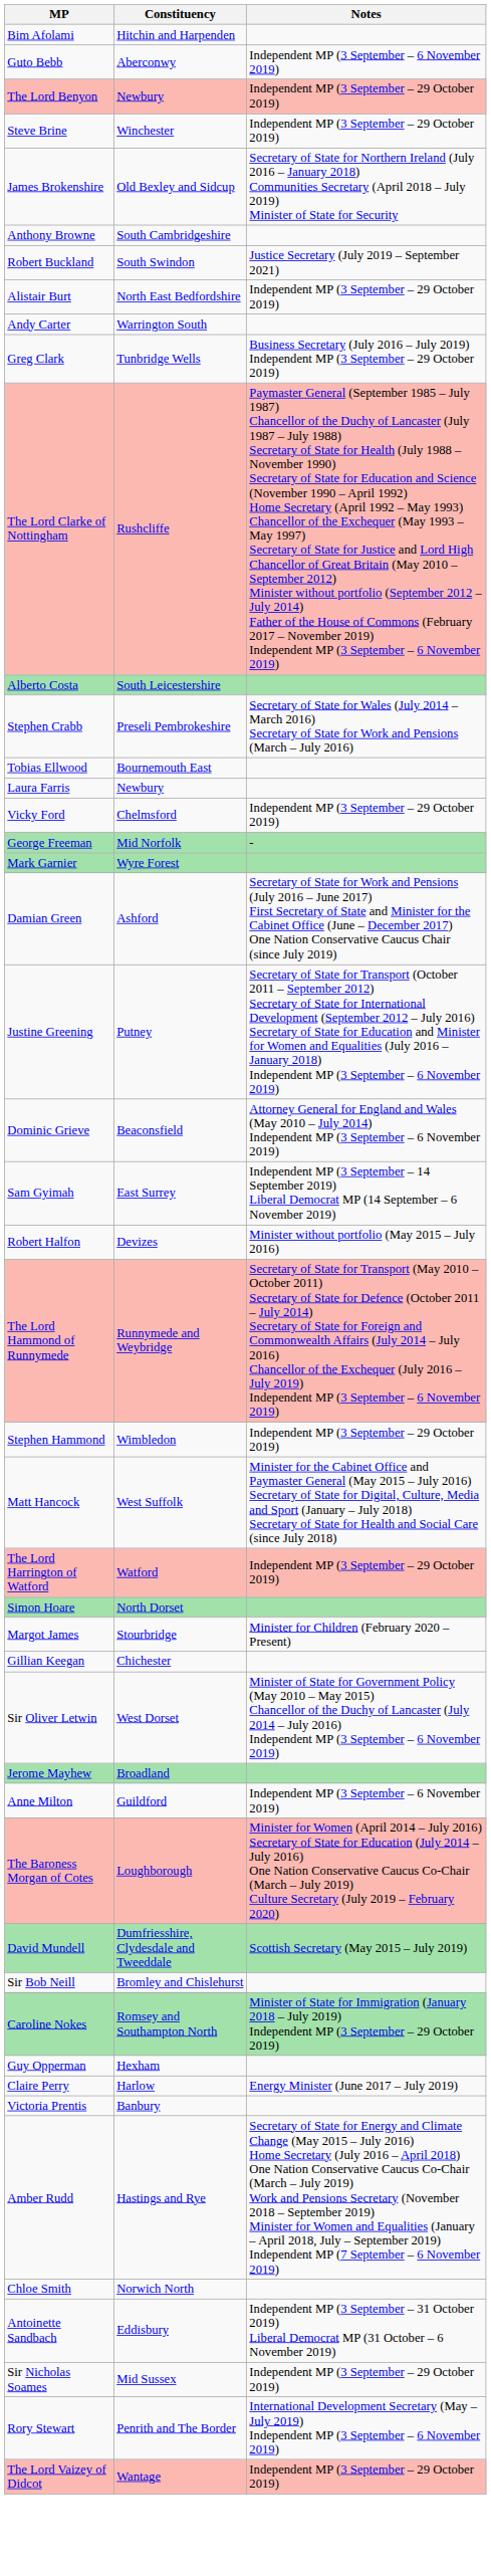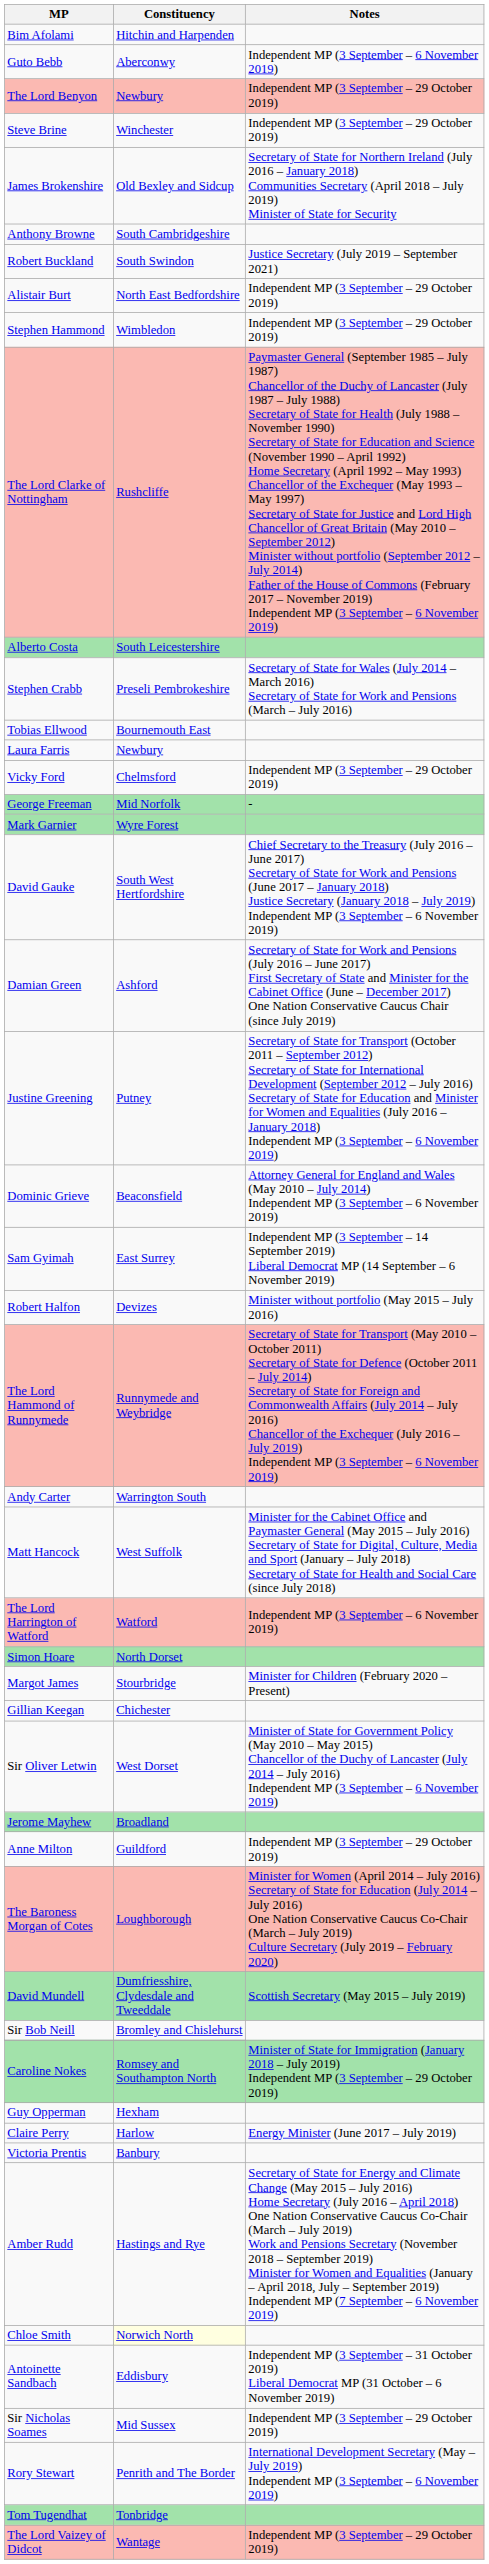rows swapped: Andy Carter <-> Stephen Hammond
- row: Greg Clark | Tunbridge Wells | Business Secretary (July 2016 – July 2019) Independent MP (3 September – 29 October 2019)
+ row: David Gauke | South West Hertfordshire | Chief Secretary to the Treasury (July 2016 – June 2017) Secretary of State for Work and Pensions (June 2017 – January 2018) Justice Secretary (January 2018 – July 2019) Independent MP (3 September – 6 November 2019)
The Lord Harrington of Watford | Notes: Independent MP (3 September – 29 October 2019) -> Independent MP (3 September – 6 November 2019)
Anne Milton | Notes: Independent MP (3 September – 6 November 2019) -> Independent MP (3 September – 29 October 2019)
Chloe Smith | Constituency: no background -> lightyellow background
+ row: Tom Tugendhat | Tonbridge
